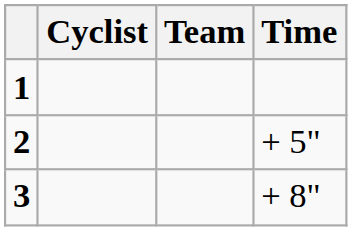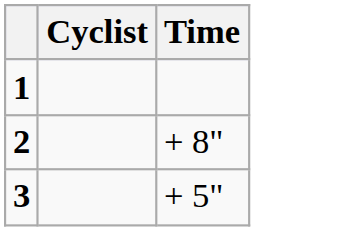- column: Team
2 | Time: + 5" -> + 8"
3 | Time: + 8" -> + 5"
